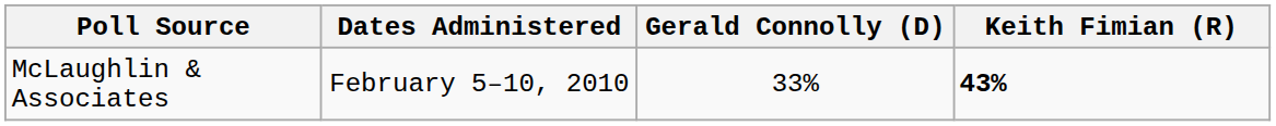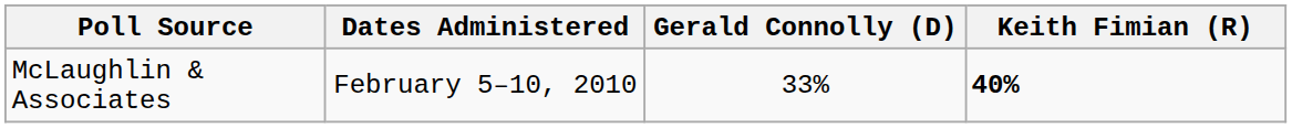McLaughlin & Associates | Keith Fimian (R): 43% -> 40%
